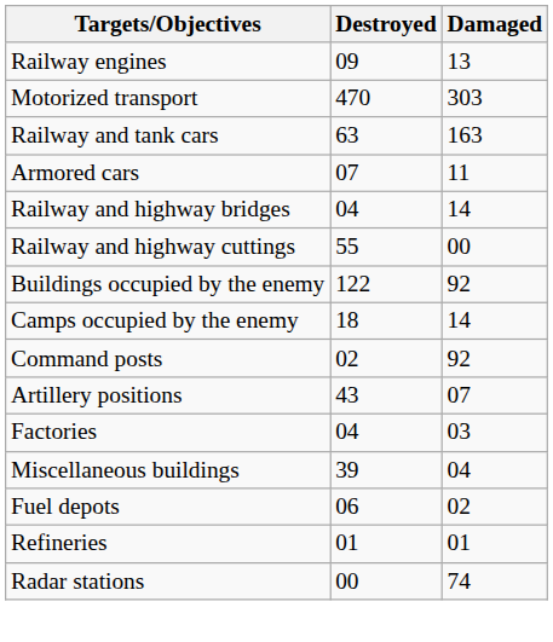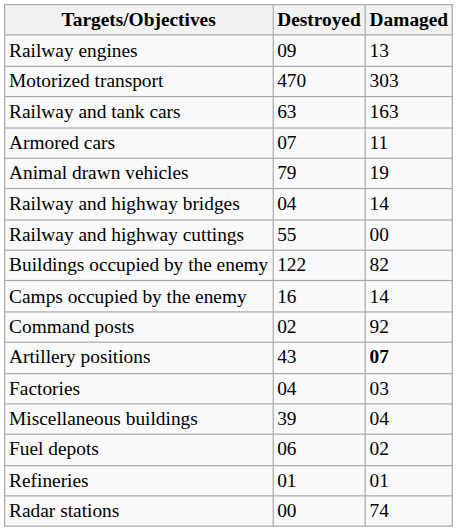+ row: Animal drawn vehicles | 79 | 19
Buildings occupied by the enemy | Damaged: 92 -> 82
Camps occupied by the enemy | Destroyed: 18 -> 16
Artillery positions | Damaged: normal -> bold
